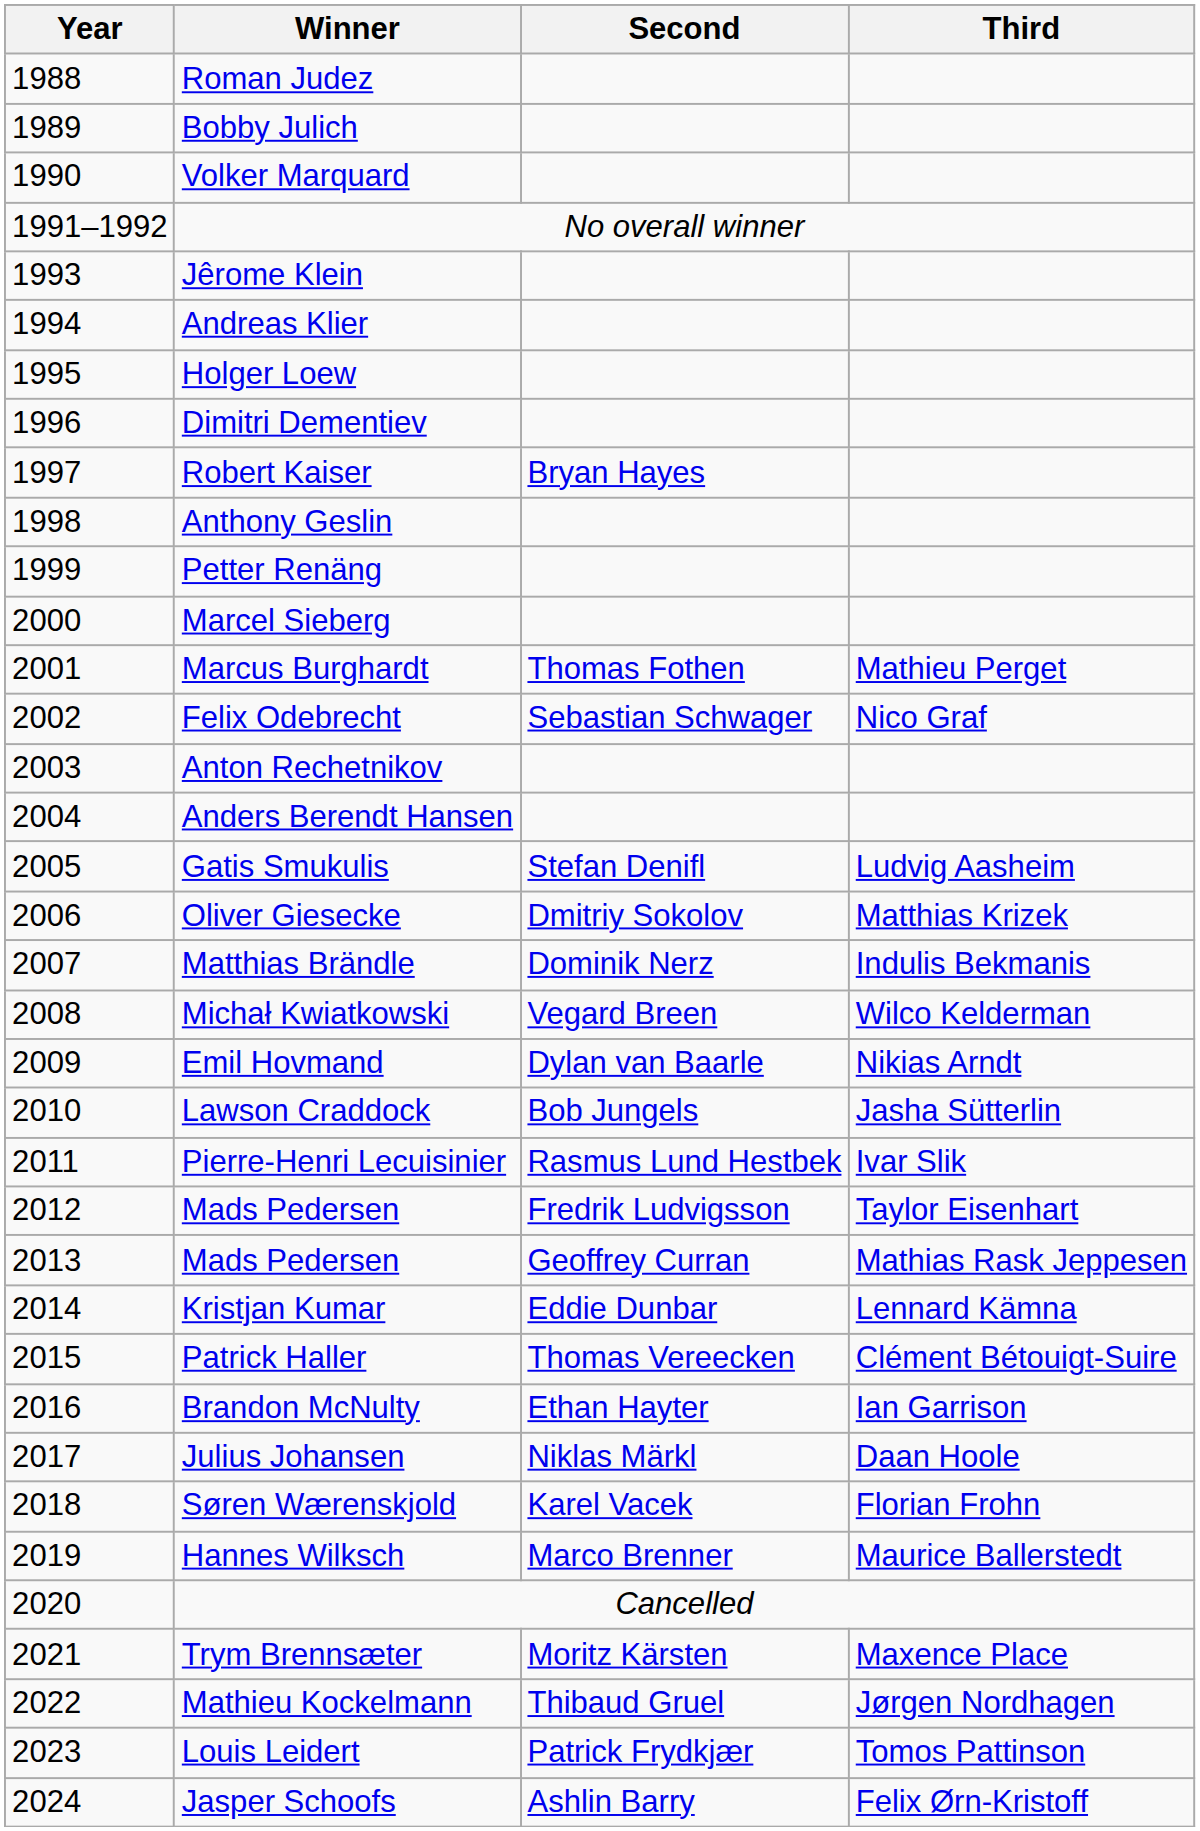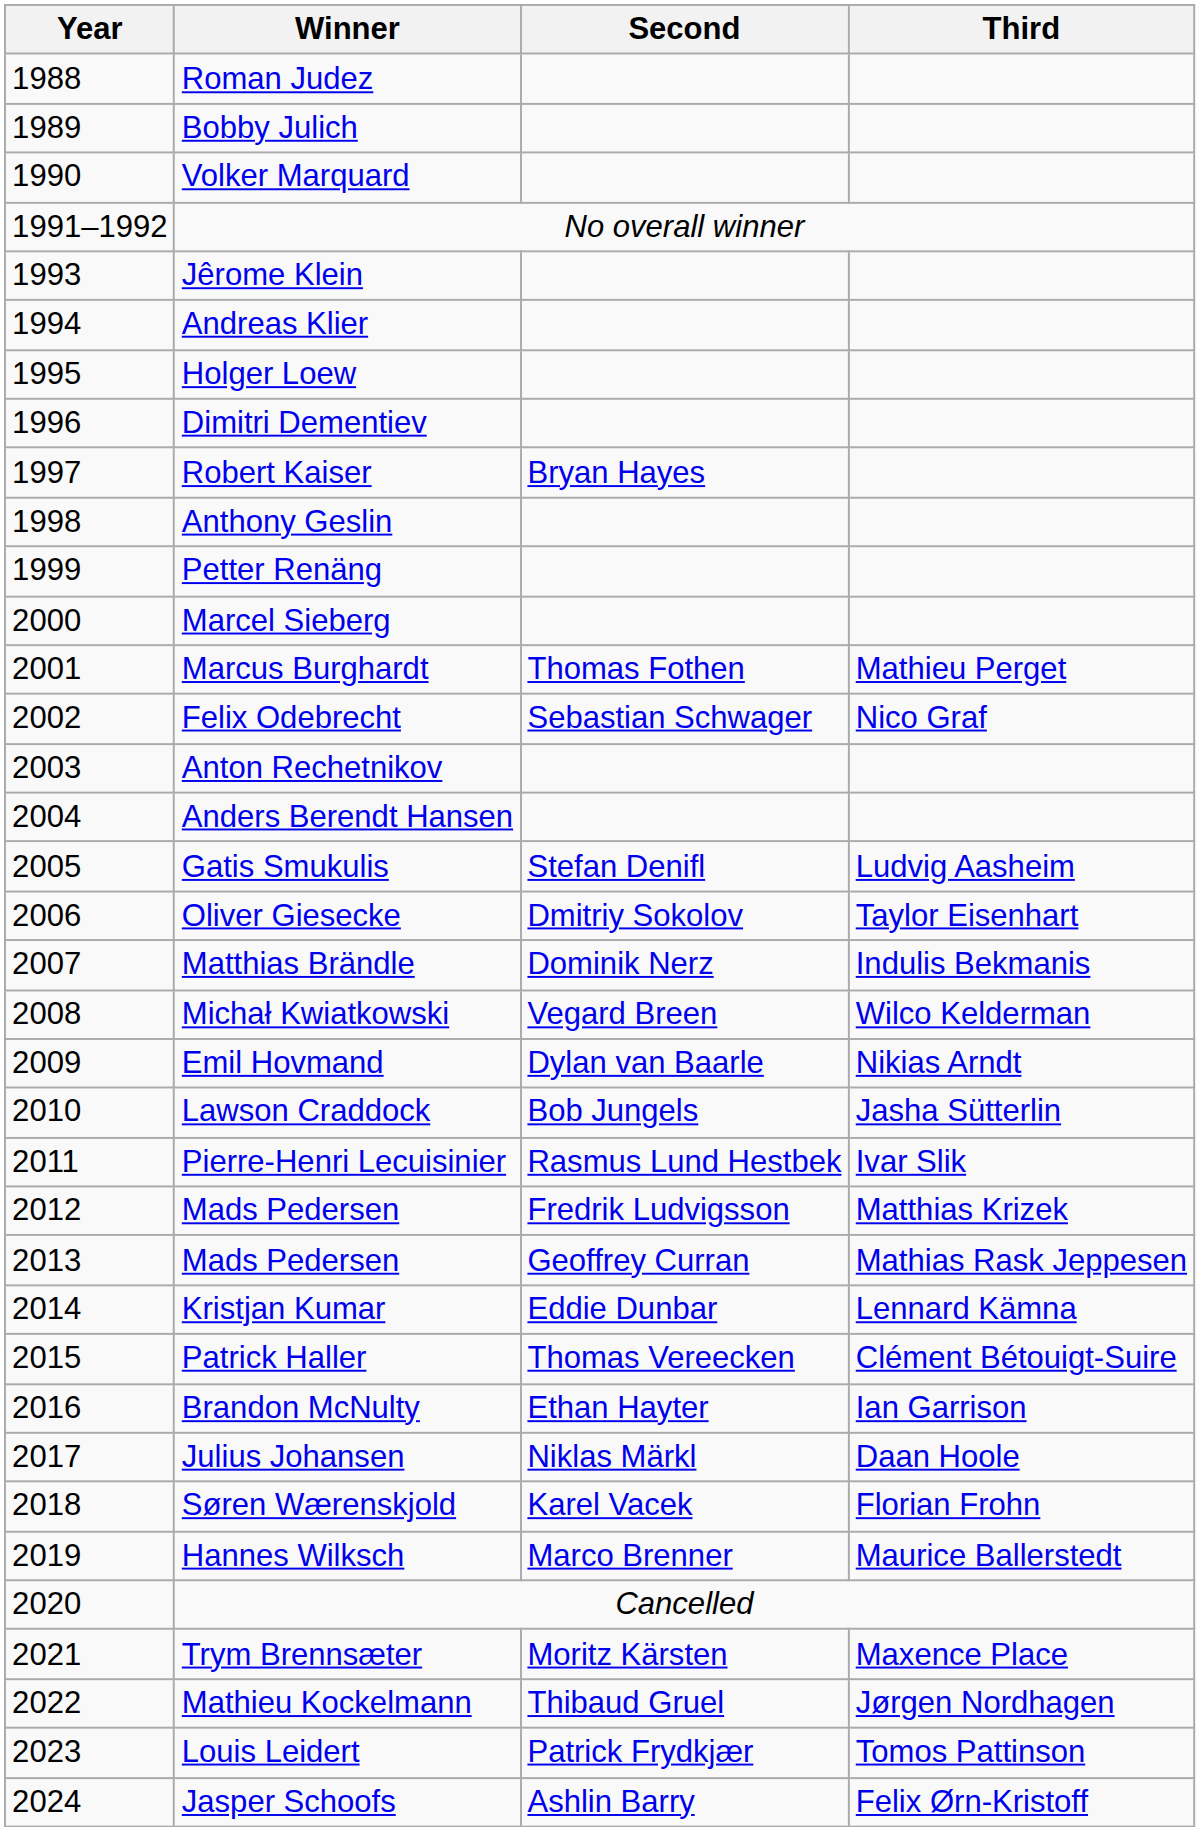Oliver Giesecke | Third: Matthias Krizek -> Taylor Eisenhart
2012 / Mads Pedersen | Third: Taylor Eisenhart -> Matthias Krizek
